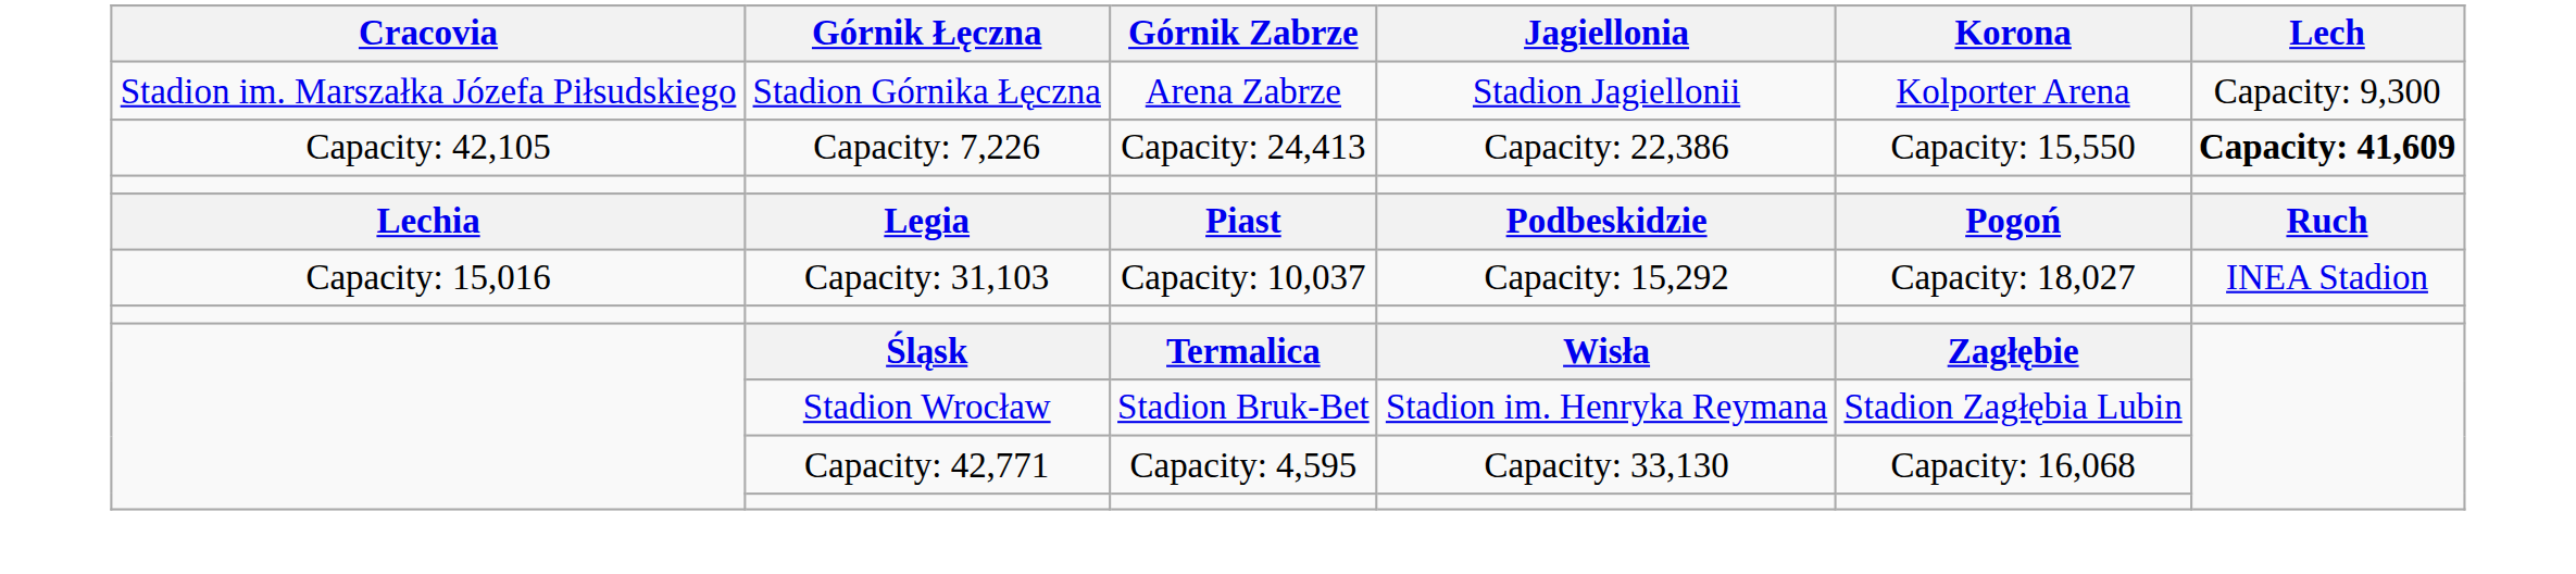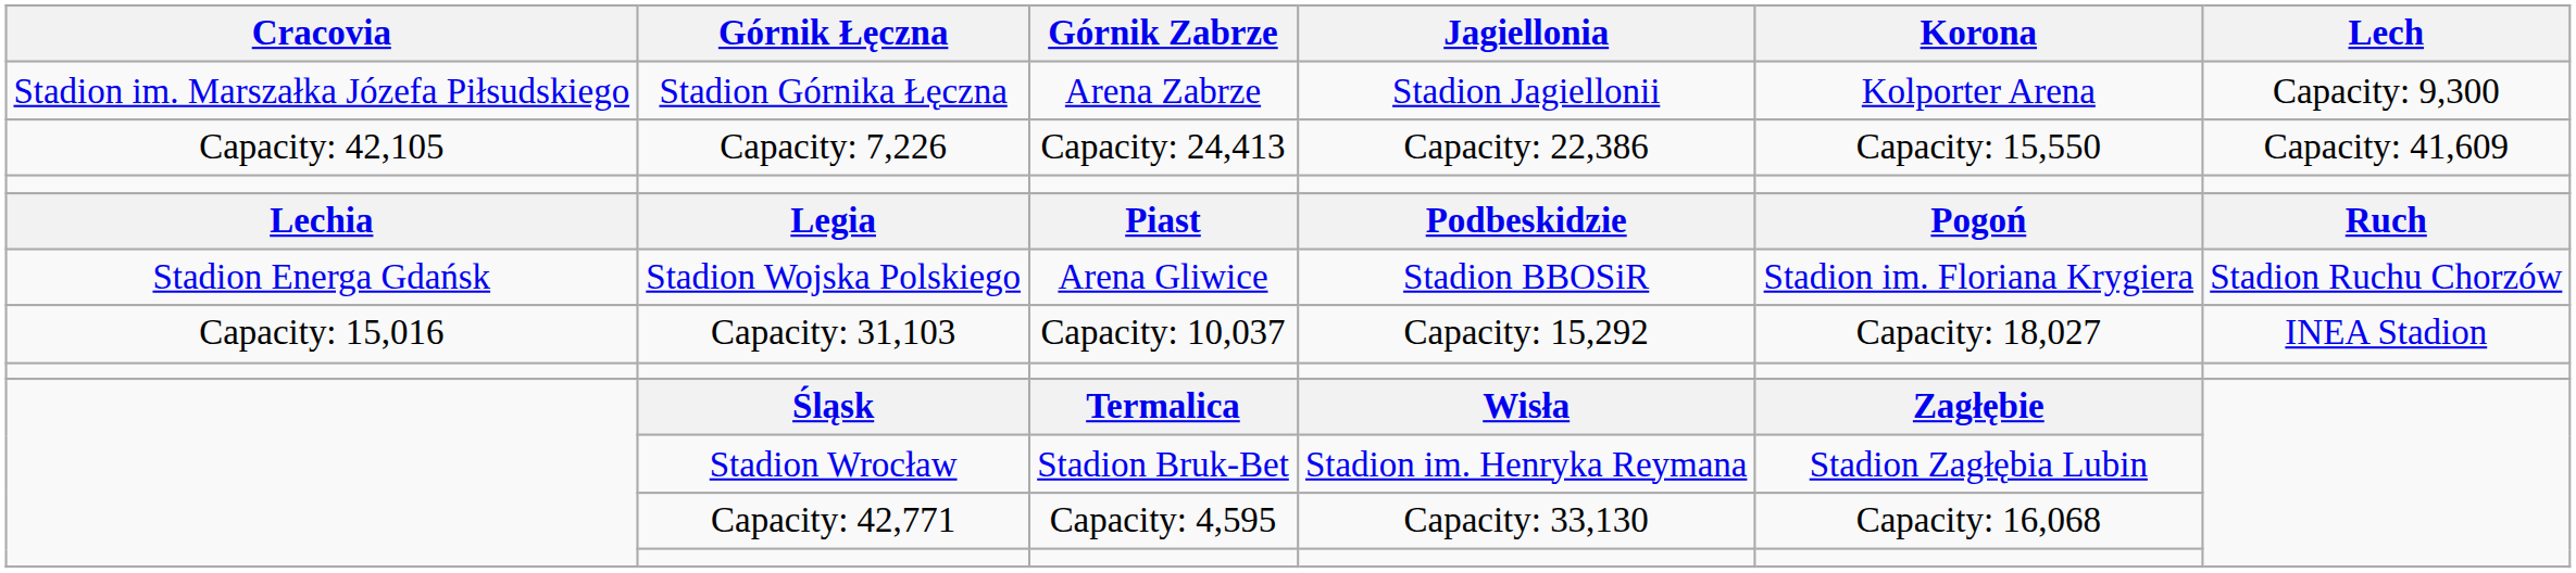Capacity: 7,226 | Lech: bold -> normal
+ row: Stadion Energa Gdańsk | Stadion Wojska Polskiego | Arena Gliwice | Stadion BBOSiR | Stadion im. Floriana Krygiera | Stadion Ruchu Chorzów
